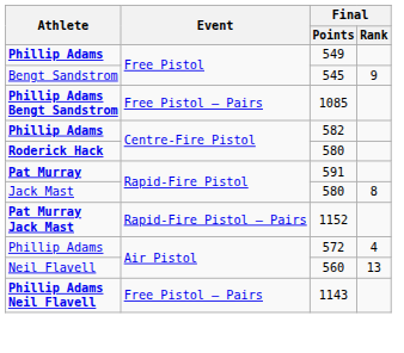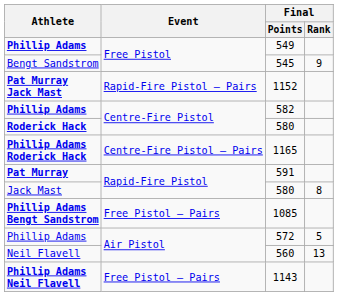rows swapped: 1085 <-> 1152
+ row: Phillip Adams Roderick Hack | Centre-Fire Pistol – Pairs | 1165
572 | Final / Rank: 4 -> 5
